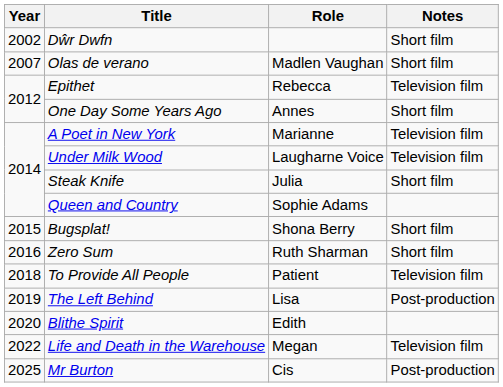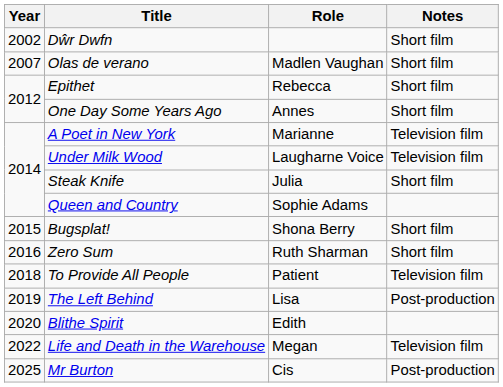Epithet | Notes: Television film -> Short film
